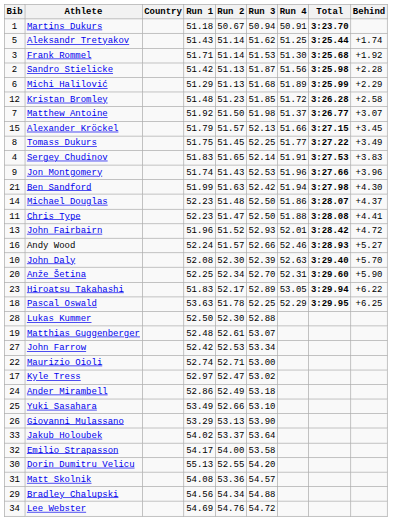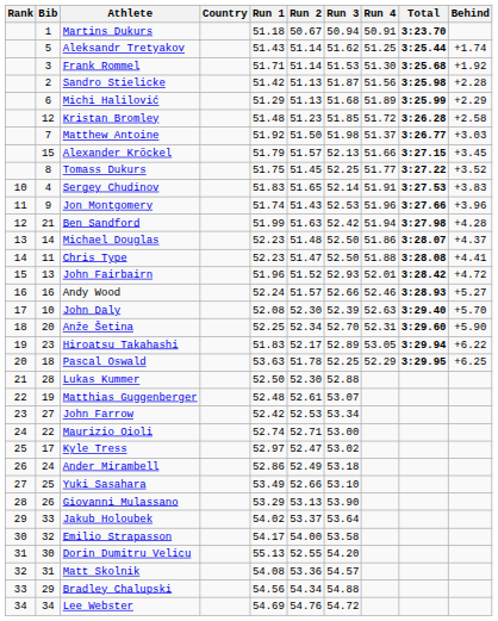+ column: Rank | 10 | 11 | 12 | 13 | 14 | 15 | 16 | 17 | 18 | 19 | 20 | 21 | 22 | 23 | 24 | 25 | 26 | 27 | 28 | 29 | 30 | 31 | 32 | 33 | 34
Matthew Antoine | Behind: +3.07 -> +3.03
Tomass Dukurs | Behind: +3.49 -> +3.52
Ben Sandford | Behind: +4.30 -> +4.28
